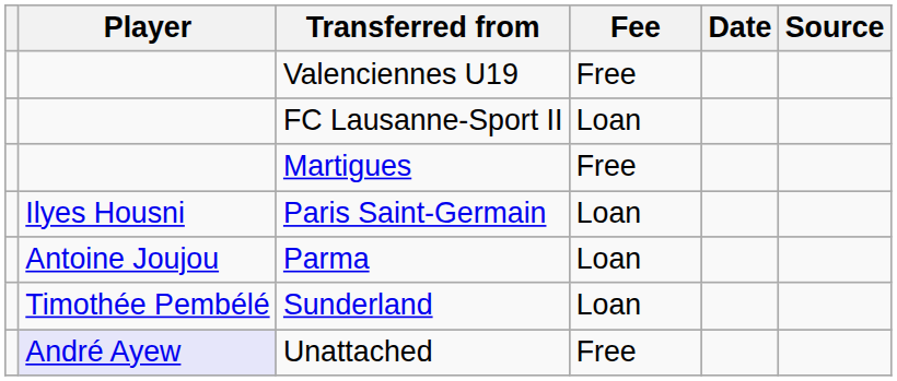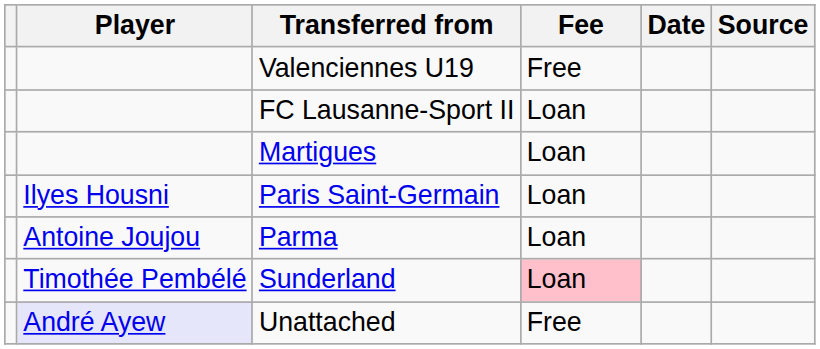Martigues | Fee: Free -> Loan
Sunderland | Fee: no background -> pink background
